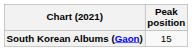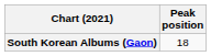South Korean Albums (Gaon) | Peak position: 15 -> 18
